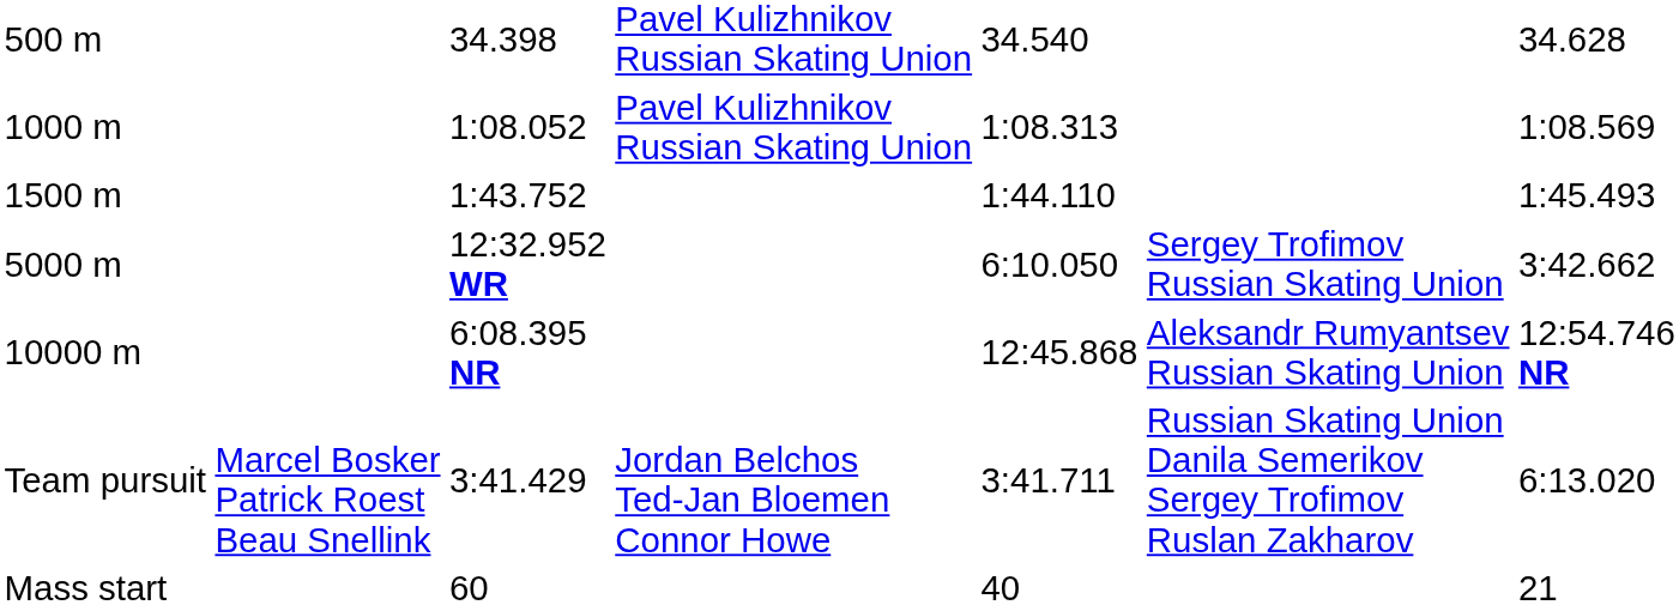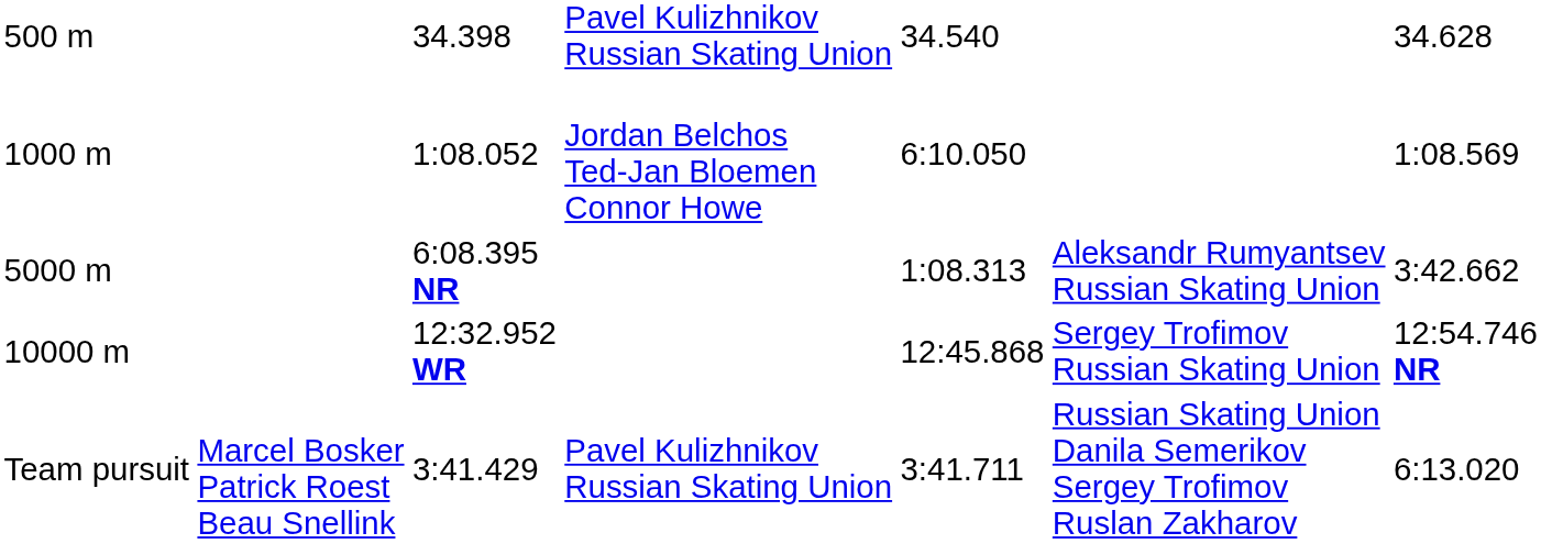1000 m | column 4: Pavel Kulizhnikov Russian Skating Union -> Jordan Belchos Ted-Jan Bloemen Connor Howe
1000 m | column 5: 1:08.313 -> 6:10.050
- row: 1500 m | 1:43.752 | 1:44.110 | 1:45.493
5000 m | column 3: 12:32.952 WR -> 6:08.395 NR
5000 m | column 5: 6:10.050 -> 1:08.313
5000 m | column 6: Sergey Trofimov Russian Skating Union -> Aleksandr Rumyantsev Russian Skating Union
10000 m | column 3: 6:08.395 NR -> 12:32.952 WR
10000 m | column 6: Aleksandr Rumyantsev Russian Skating Union -> Sergey Trofimov Russian Skating Union
Team pursuit | column 4: Jordan Belchos Ted-Jan Bloemen Connor Howe -> Pavel Kulizhnikov Russian Skating Union
- row: Mass start | 60 | 40 | 21
